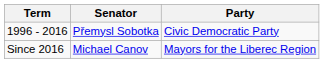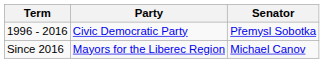columns swapped: Senator <-> Party
